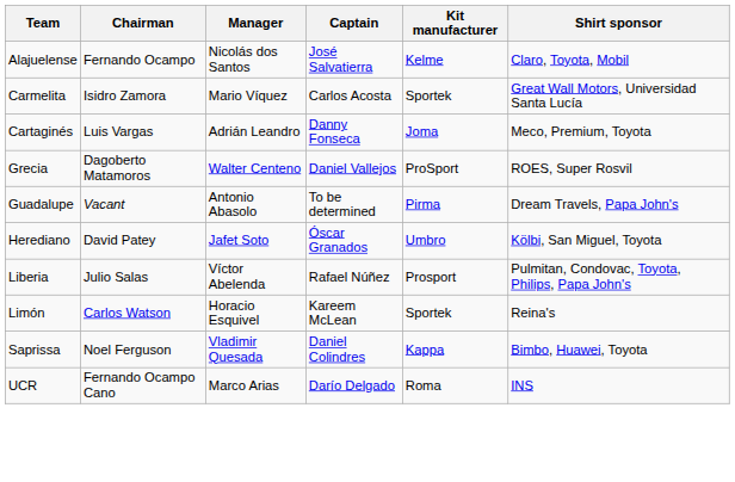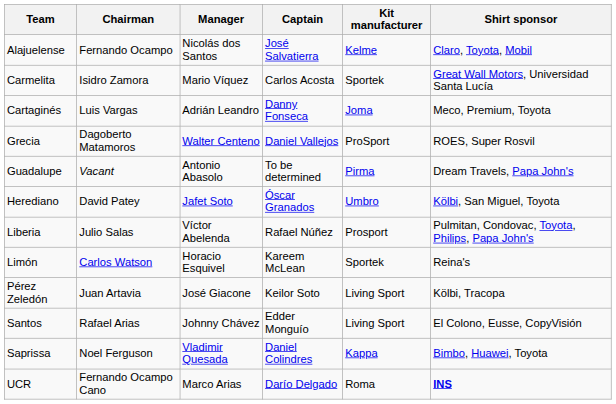+ row: Pérez Zeledón | Juan Artavia | José Giacone | Keilor Soto | Living Sport | Kölbi, Tracopa
+ row: Santos | Rafael Arias | Johnny Chávez | Edder Monguío | Living Sport | El Colono, Eusse, CopyVisión
UCR | Shirt sponsor: normal -> bold
